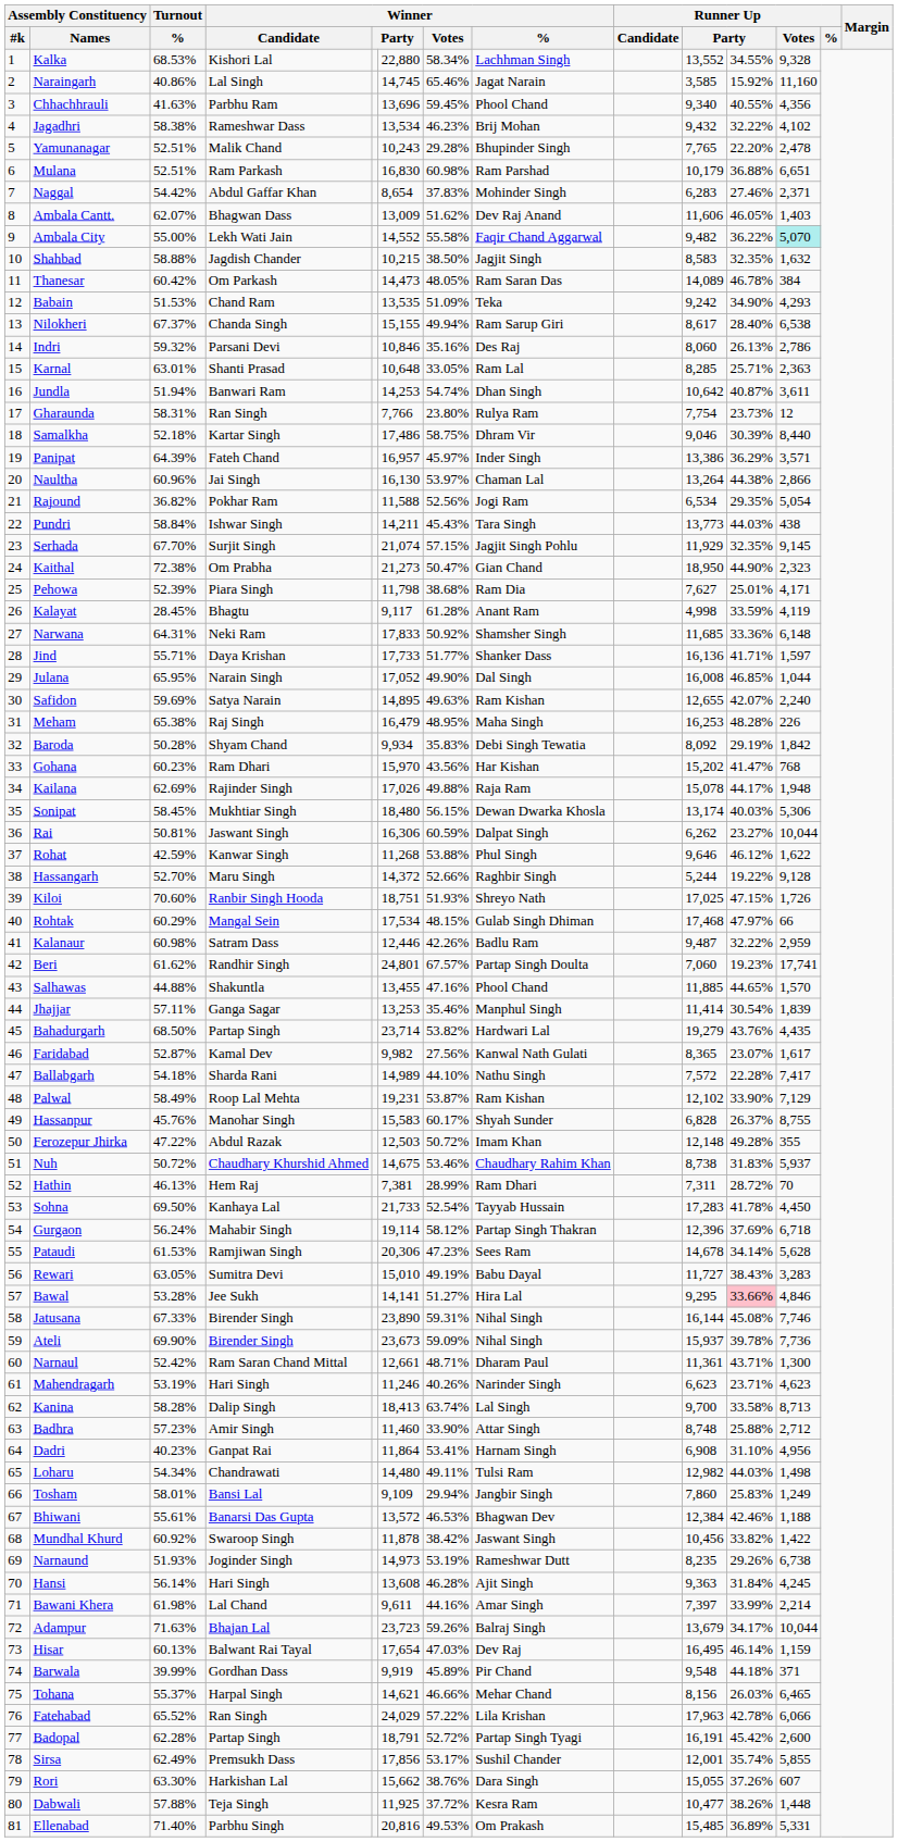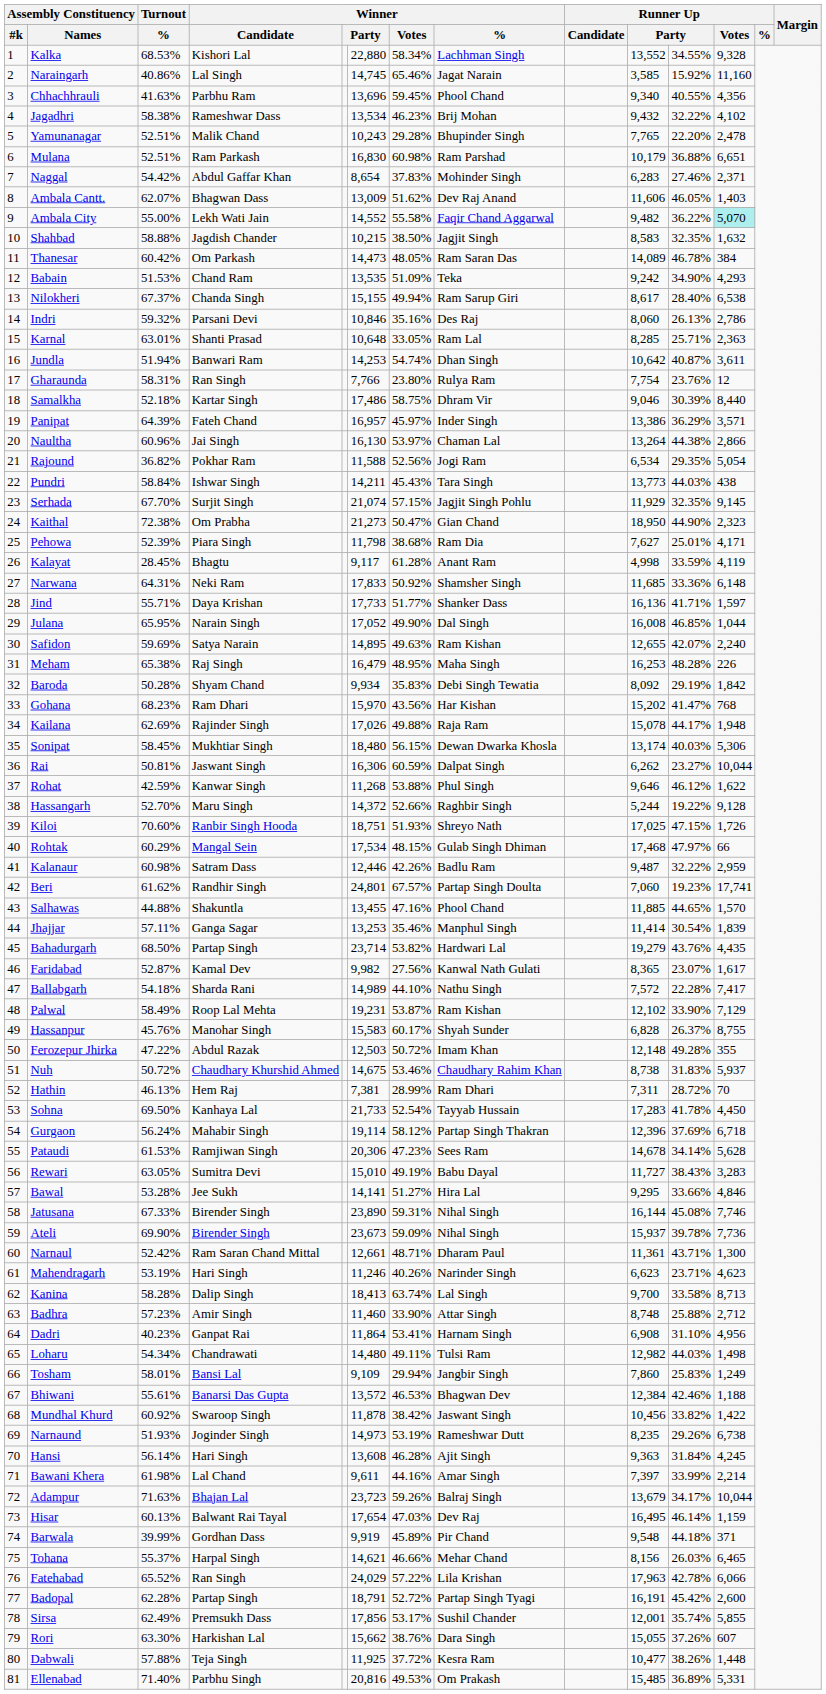Gharaunda | column 11: 23.73% -> 23.76%
Gohana | Turnout / %: 60.23% -> 68.23%
Bawal | column 11: pink background -> no background
